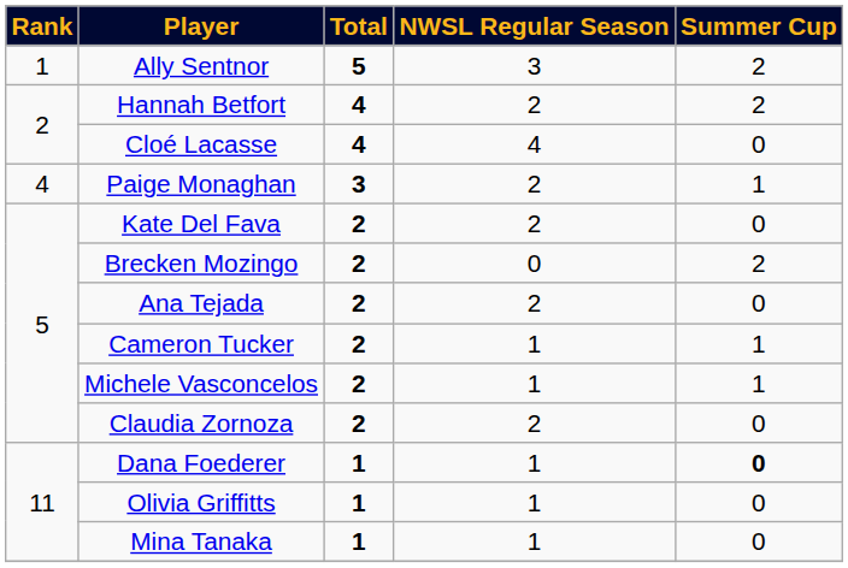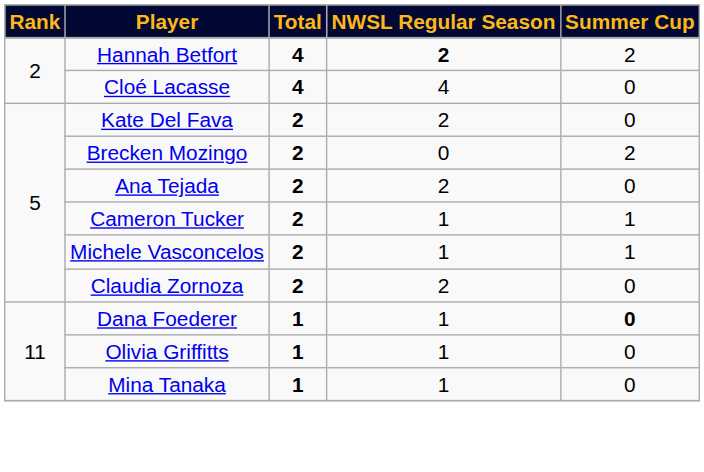- row: 1 | Ally Sentnor | 5 | 3 | 2
Hannah Betfort | NWSL Regular Season: normal -> bold
- row: 4 | Paige Monaghan | 3 | 2 | 1
